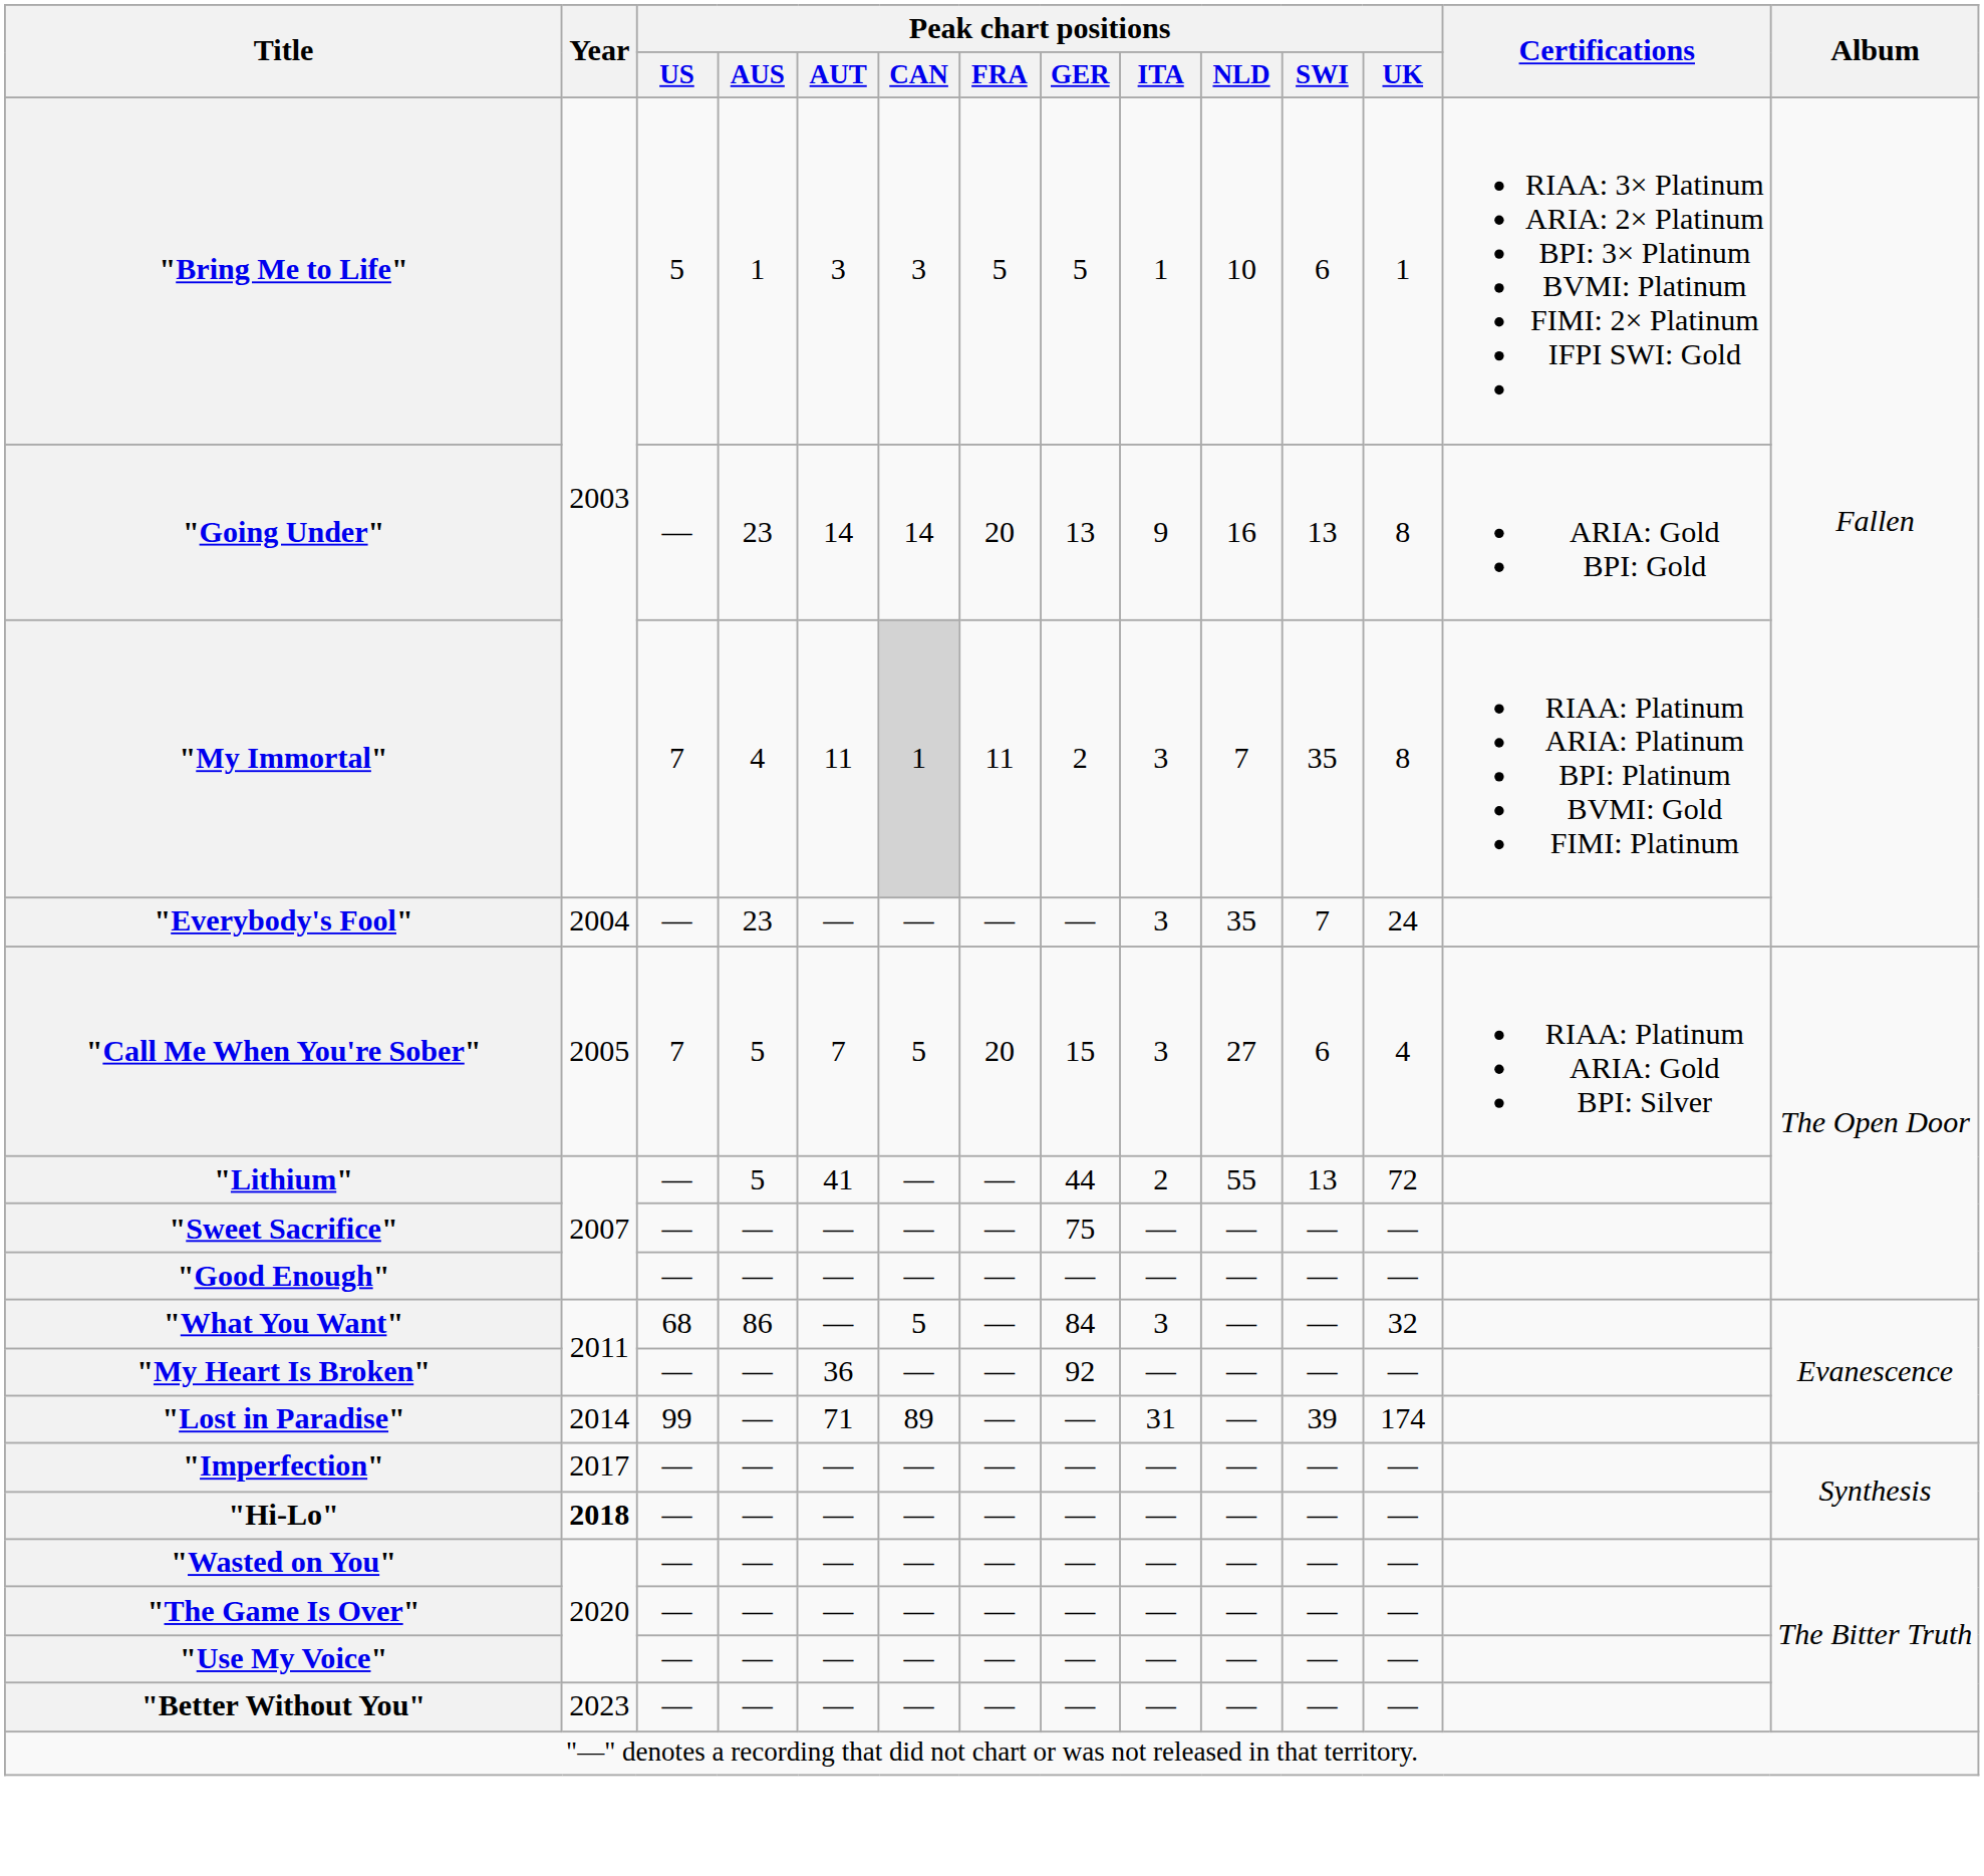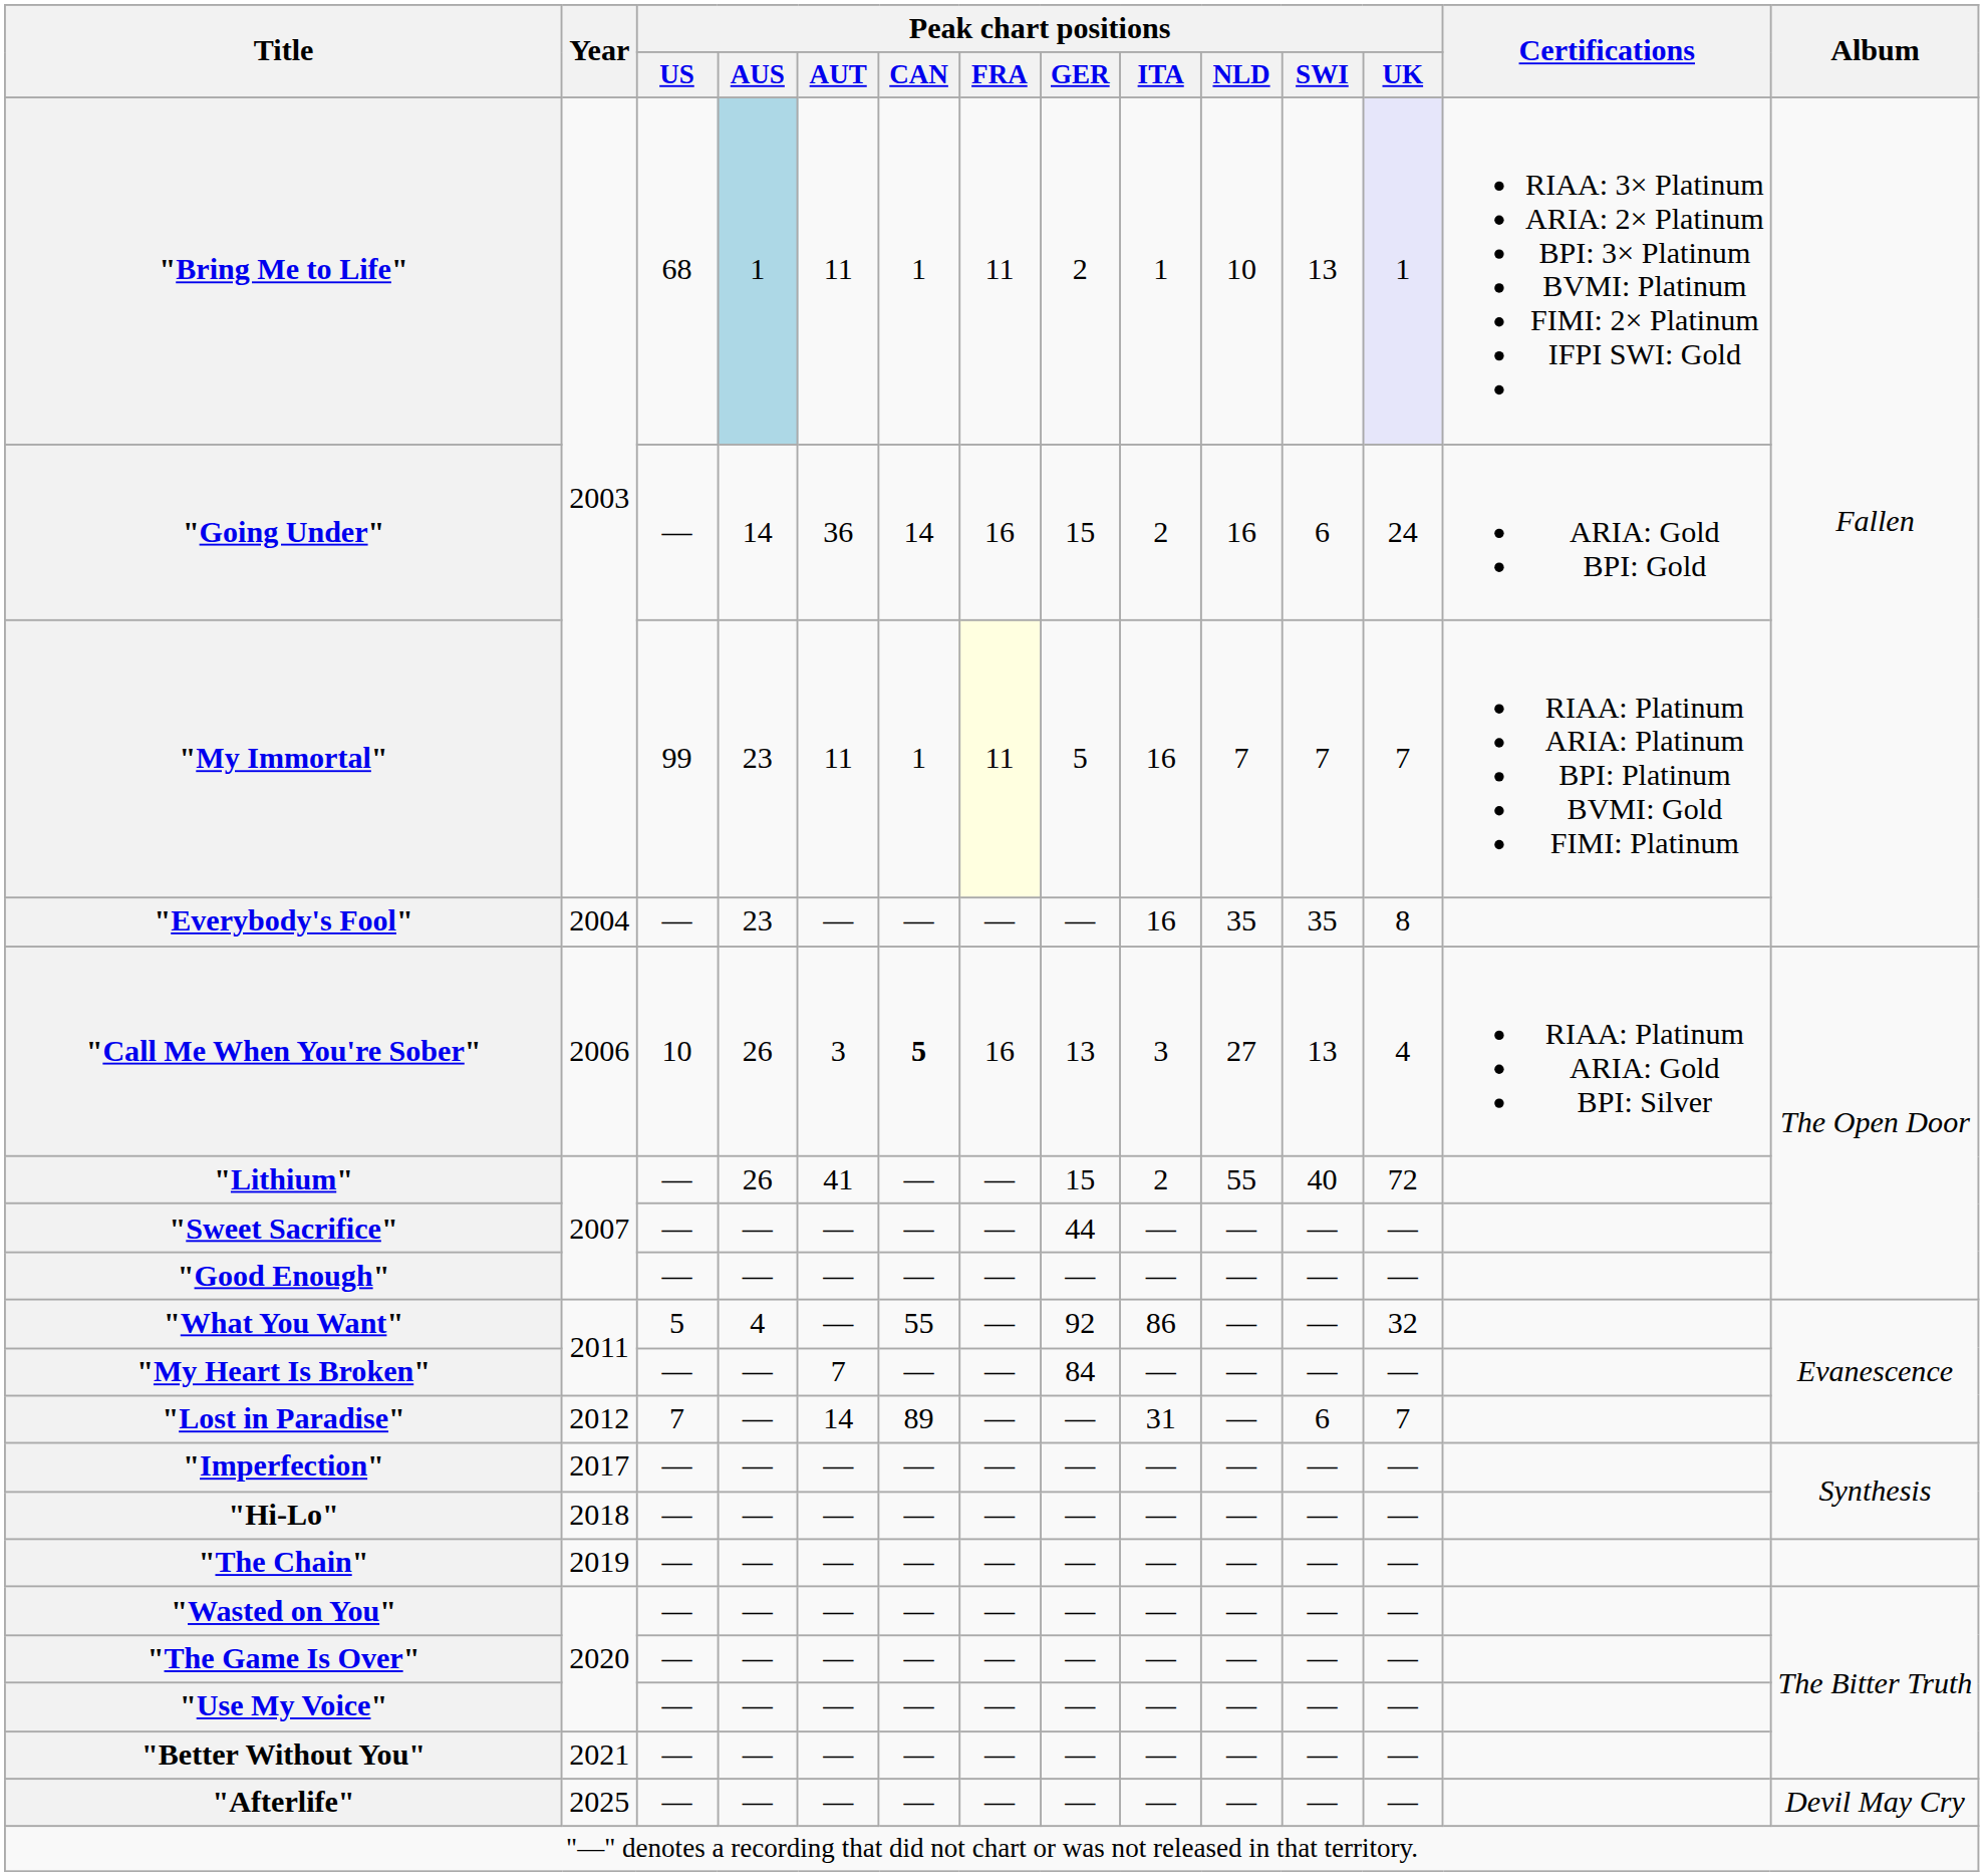"Bring Me to Life" | Peak chart positions / US: 5 -> 68
"Bring Me to Life" | Peak chart positions / AUS: no background -> lightblue background
"Bring Me to Life" | Peak chart positions / AUT: 3 -> 11
"Bring Me to Life" | Peak chart positions / CAN: 3 -> 1
"Bring Me to Life" | Peak chart positions / FRA: 5 -> 11
"Bring Me to Life" | Peak chart positions / GER: 5 -> 2
"Bring Me to Life" | Peak chart positions / SWI: 6 -> 13
"Bring Me to Life" | Peak chart positions / UK: no background -> lavender background
"Going Under" | Peak chart positions / AUS: 23 -> 14
"Going Under" | Peak chart positions / AUT: 14 -> 36
"Going Under" | Peak chart positions / FRA: 20 -> 16
"Going Under" | Peak chart positions / GER: 13 -> 15
"Going Under" | Peak chart positions / ITA: 9 -> 2
"Going Under" | Peak chart positions / SWI: 13 -> 6
"Going Under" | Peak chart positions / UK: 8 -> 24
"My Immortal" | Peak chart positions / US: 7 -> 99
"My Immortal" | Peak chart positions / AUS: 4 -> 23
"My Immortal" | Peak chart positions / CAN: lightgrey background -> no background
"My Immortal" | Peak chart positions / FRA: no background -> lightyellow background
"My Immortal" | Peak chart positions / GER: 2 -> 5
"My Immortal" | Peak chart positions / ITA: 3 -> 16
"My Immortal" | Peak chart positions / SWI: 35 -> 7
"My Immortal" | Peak chart positions / UK: 8 -> 7
"Everybody's Fool" | Peak chart positions / ITA: 3 -> 16
"Everybody's Fool" | Peak chart positions / SWI: 7 -> 35
"Everybody's Fool" | Peak chart positions / UK: 24 -> 8
"Call Me When You're Sober" | Year: 2005 -> 2006
"Call Me When You're Sober" | Peak chart positions / US: 7 -> 10
"Call Me When You're Sober" | Peak chart positions / AUS: 5 -> 26
"Call Me When You're Sober" | Peak chart positions / AUT: 7 -> 3
"Call Me When You're Sober" | Peak chart positions / CAN: normal -> bold
"Call Me When You're Sober" | Peak chart positions / FRA: 20 -> 16
"Call Me When You're Sober" | Peak chart positions / GER: 15 -> 13
"Call Me When You're Sober" | Peak chart positions / SWI: 6 -> 13
"Lithium" | Peak chart positions / AUS: 5 -> 26
"Lithium" | Peak chart positions / GER: 44 -> 15
"Lithium" | Peak chart positions / SWI: 13 -> 40
"Sweet Sacrifice" | Peak chart positions / GER: 75 -> 44
"What You Want" | Peak chart positions / US: 68 -> 5
"What You Want" | Peak chart positions / AUS: 86 -> 4
"What You Want" | Peak chart positions / CAN: 5 -> 55
"What You Want" | Peak chart positions / GER: 84 -> 92
"What You Want" | Peak chart positions / ITA: 3 -> 86
"My Heart Is Broken" | Peak chart positions / AUT: 36 -> 7
"My Heart Is Broken" | Peak chart positions / GER: 92 -> 84
"Lost in Paradise" | Year: 2014 -> 2012
"Lost in Paradise" | Peak chart positions / US: 99 -> 7
"Lost in Paradise" | Peak chart positions / AUT: 71 -> 14
"Lost in Paradise" | Peak chart positions / SWI: 39 -> 6
"Lost in Paradise" | Peak chart positions / UK: 174 -> 7
"Hi-Lo" | Year: bold -> normal
+ row: "The Chain" | 2019 | — | — | — | — | — | — | — | — | — | —
"Better Without You" | Year: 2023 -> 2021
+ row: "Afterlife" | 2025 | — | — | — | — | — | — | — | — | — | — | Devil May Cry
